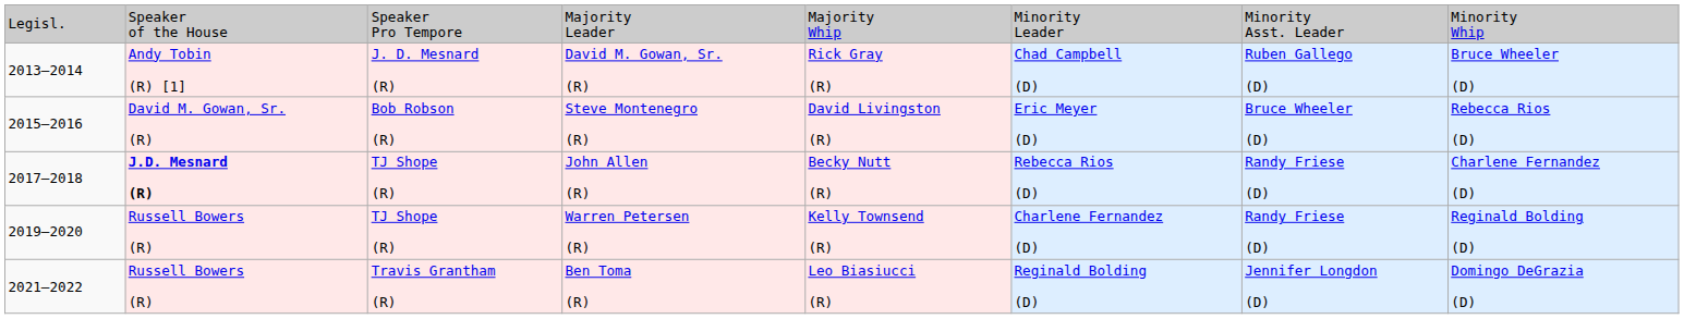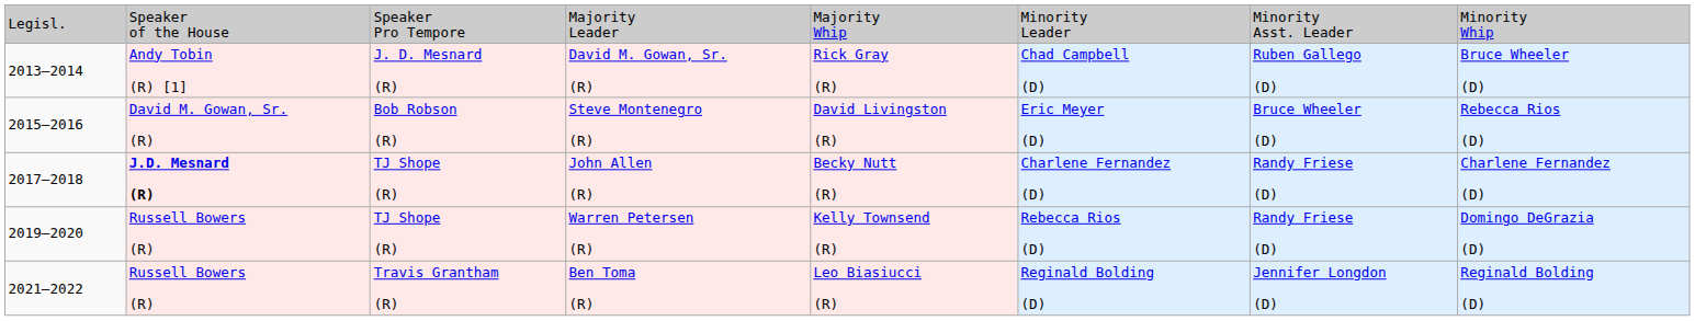John Allen (R) | column 6: Rebecca Rios (D) -> Charlene Fernandez (D)
Warren Petersen (R) | column 6: Charlene Fernandez (D) -> Rebecca Rios (D)
Warren Petersen (R) | column 8: Reginald Bolding (D) -> Domingo DeGrazia (D)
Ben Toma (R) | column 8: Domingo DeGrazia (D) -> Reginald Bolding (D)
